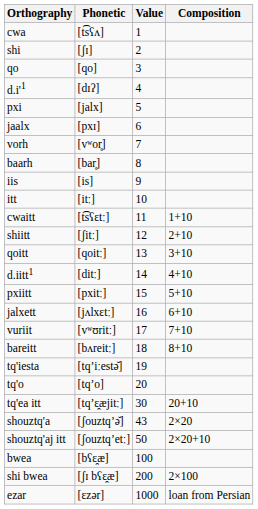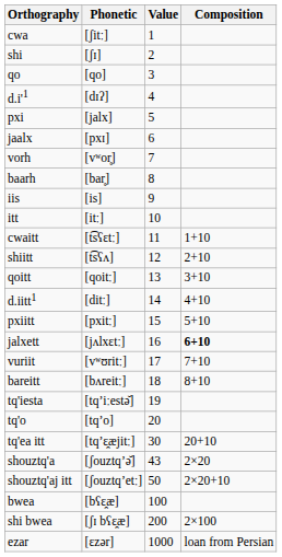cwa | Phonetic: [t͡sʕʌ] -> [ʃitː]
shiitt | Phonetic: [ʃitː] -> [t͡sʕʌ]
jalxett | Composition: normal -> bold
